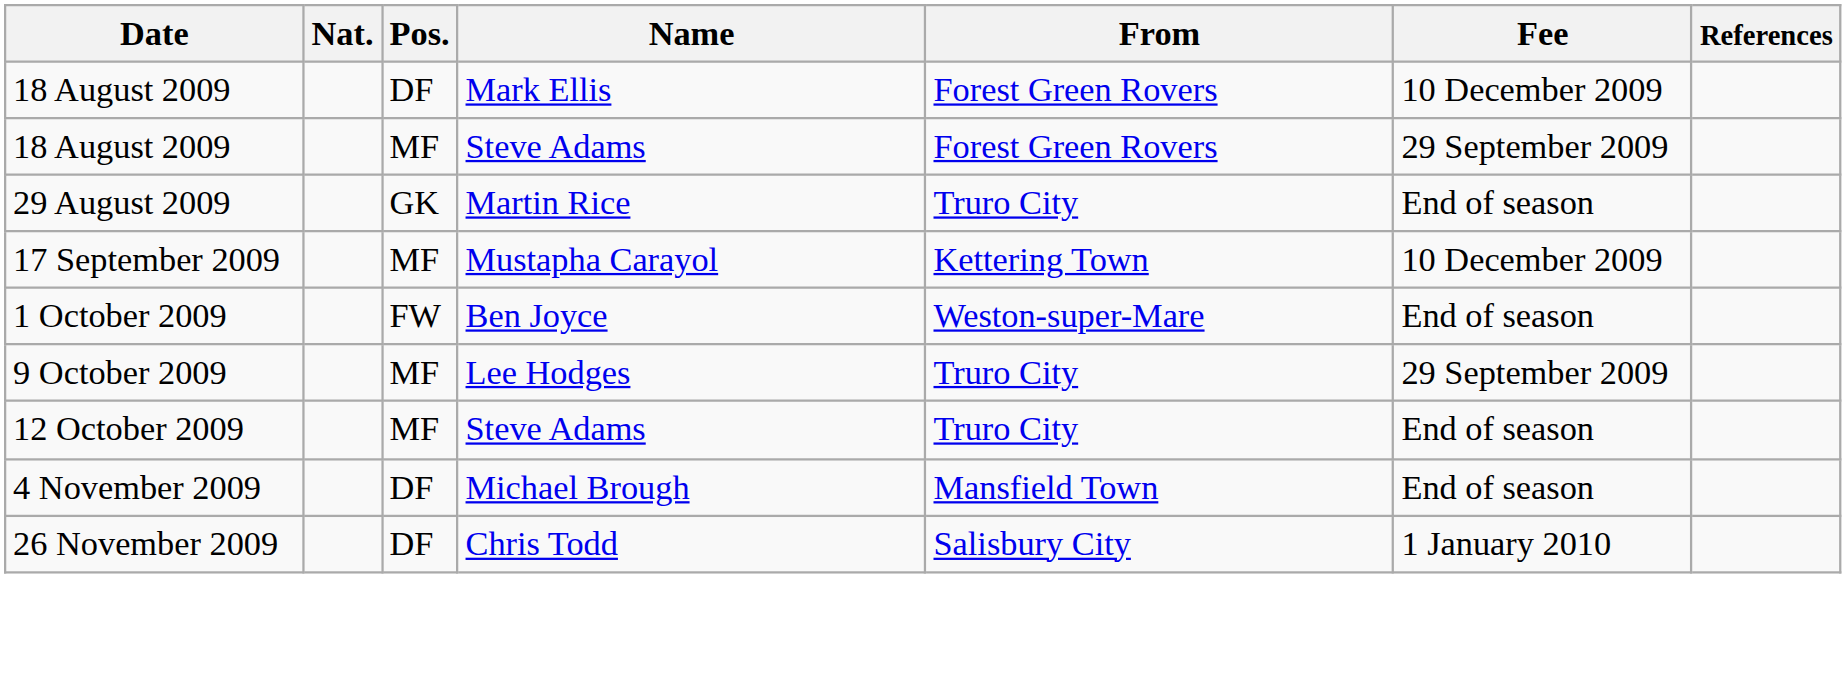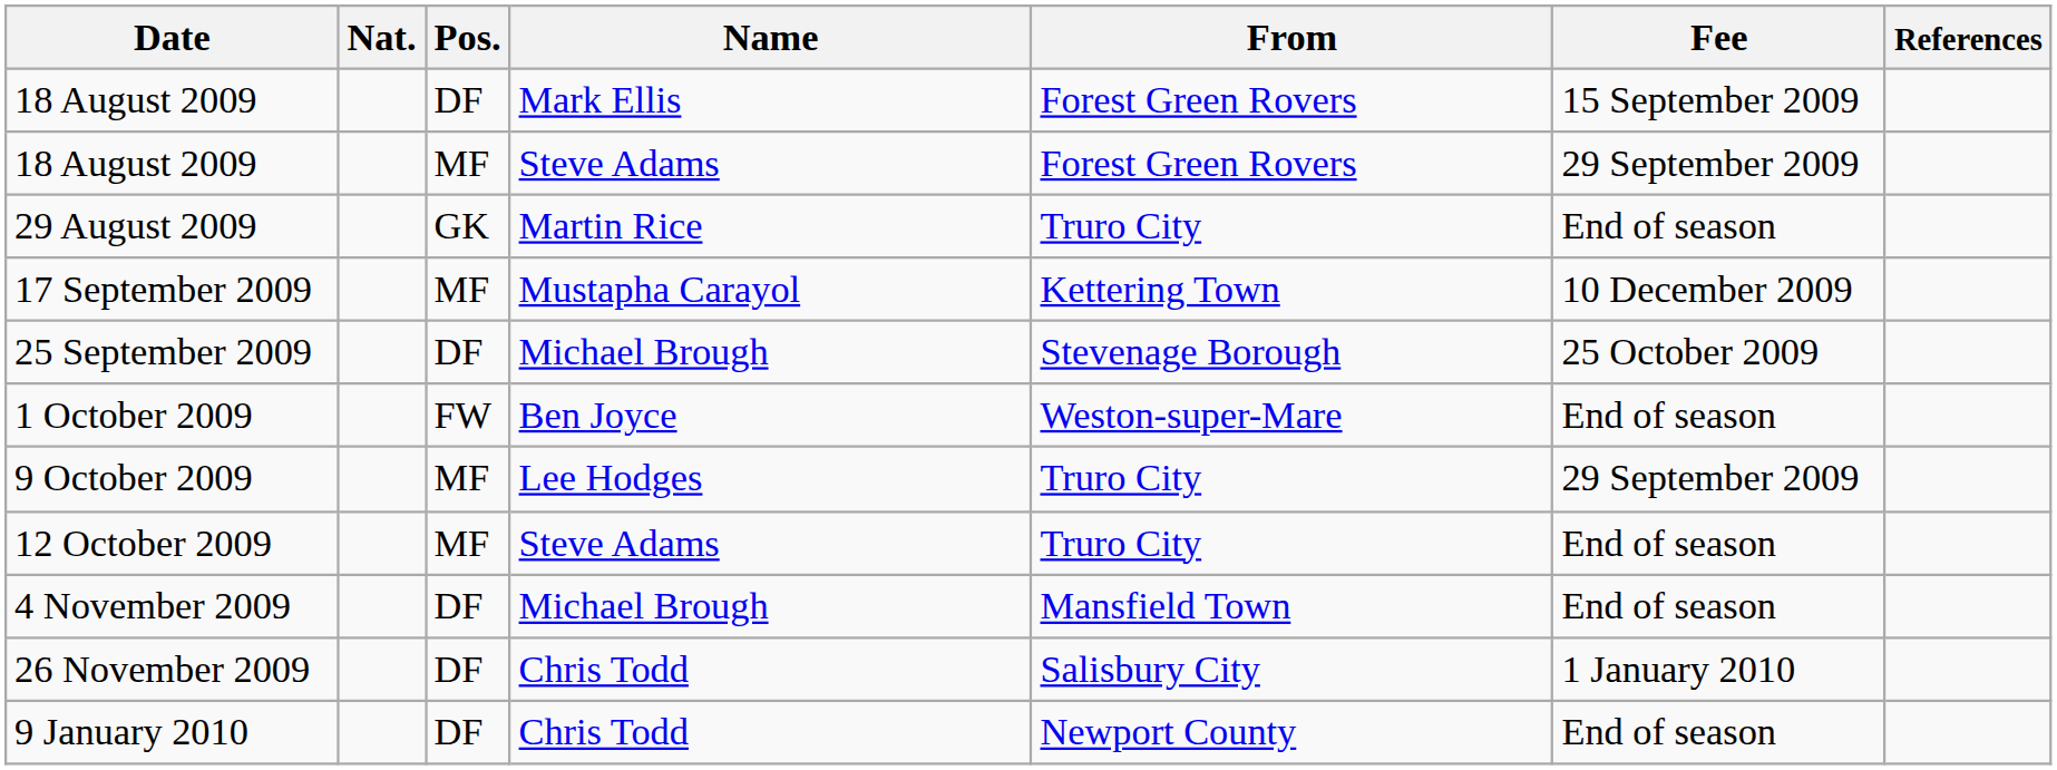18 August 2009 / Mark Ellis | Fee: 10 December 2009 -> 15 September 2009
+ row: 25 September 2009 | DF | Michael Brough | Stevenage Borough | 25 October 2009
+ row: 9 January 2010 | DF | Chris Todd | Newport County | End of season
